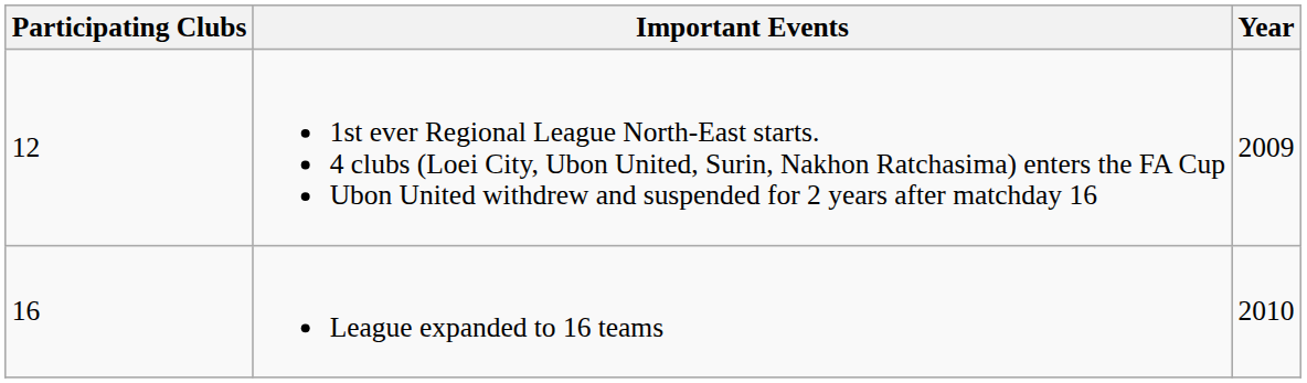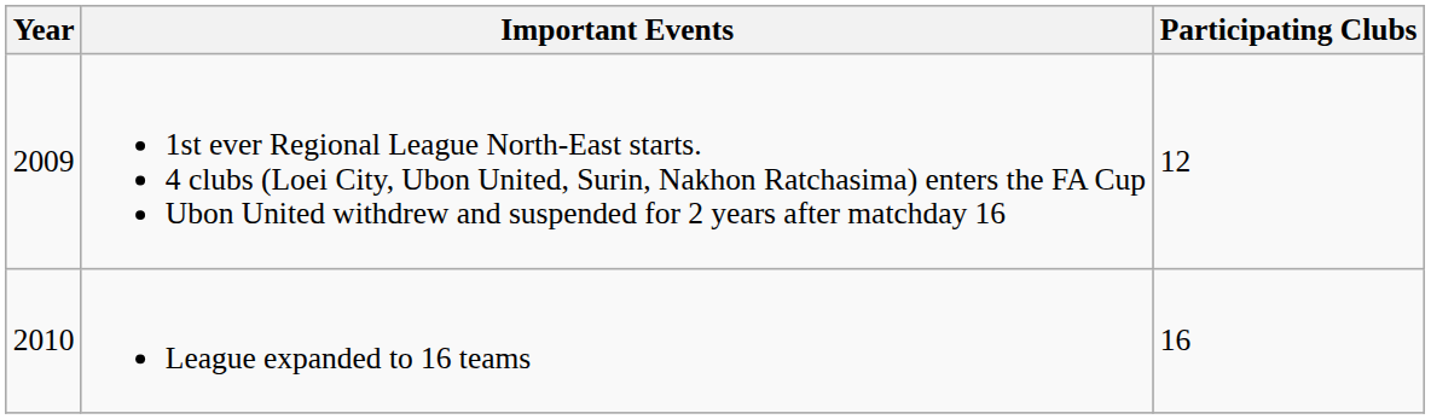columns swapped: Year <-> Participating Clubs
